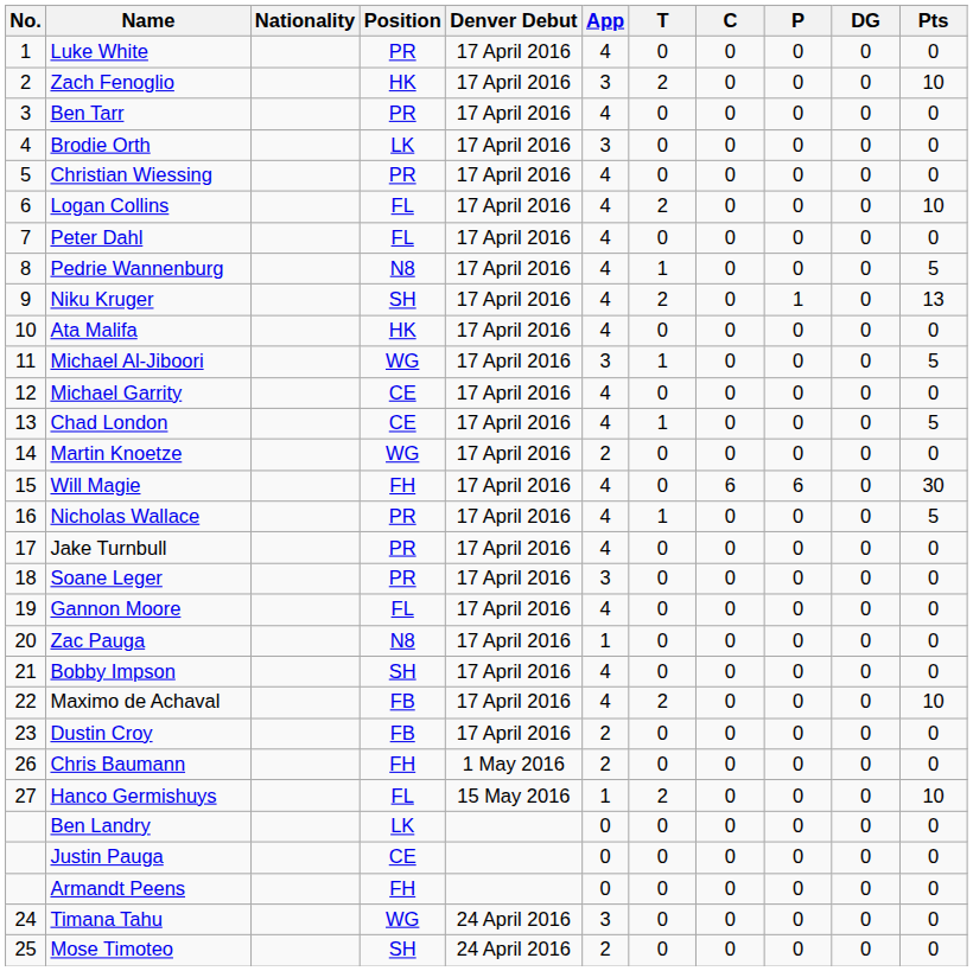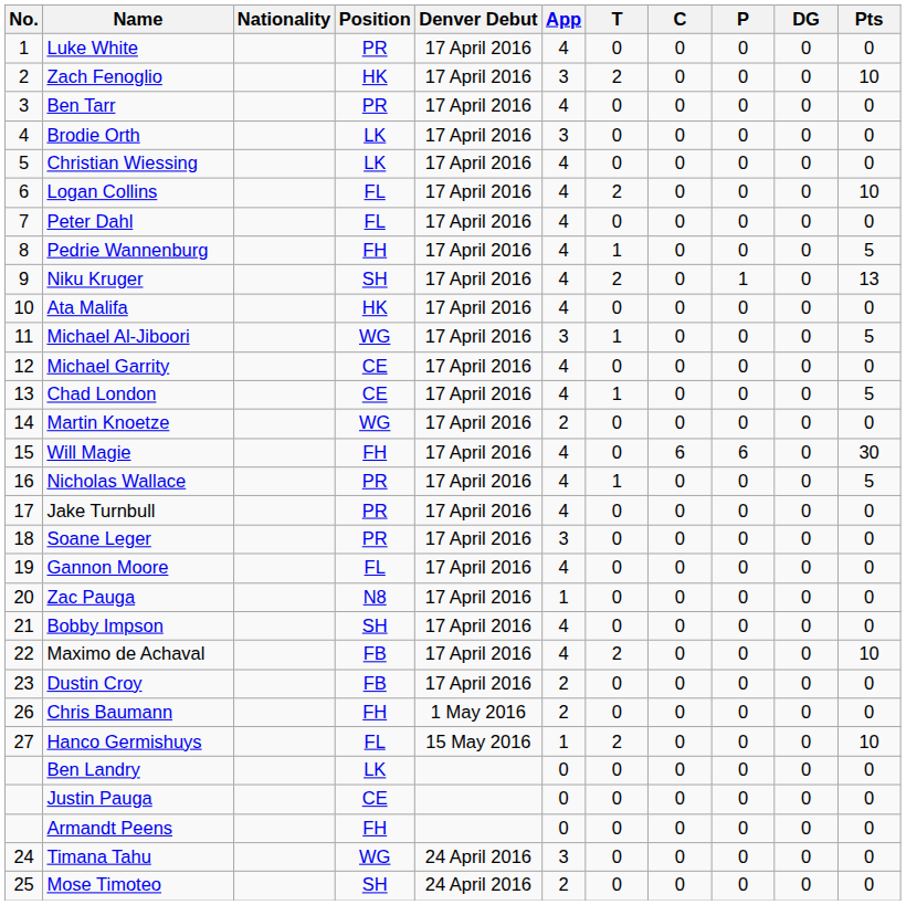Christian Wiessing | Position: PR -> LK
Pedrie Wannenburg | Position: N8 -> FH
